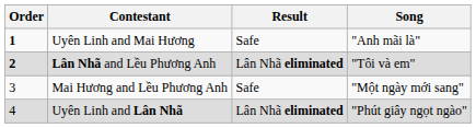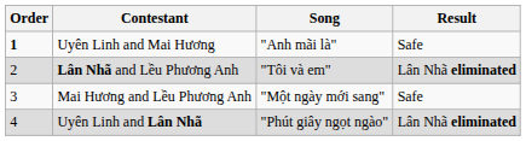columns swapped: Song <-> Result
Lân Nhã and Lều Phương Anh | Order: bold -> normal
